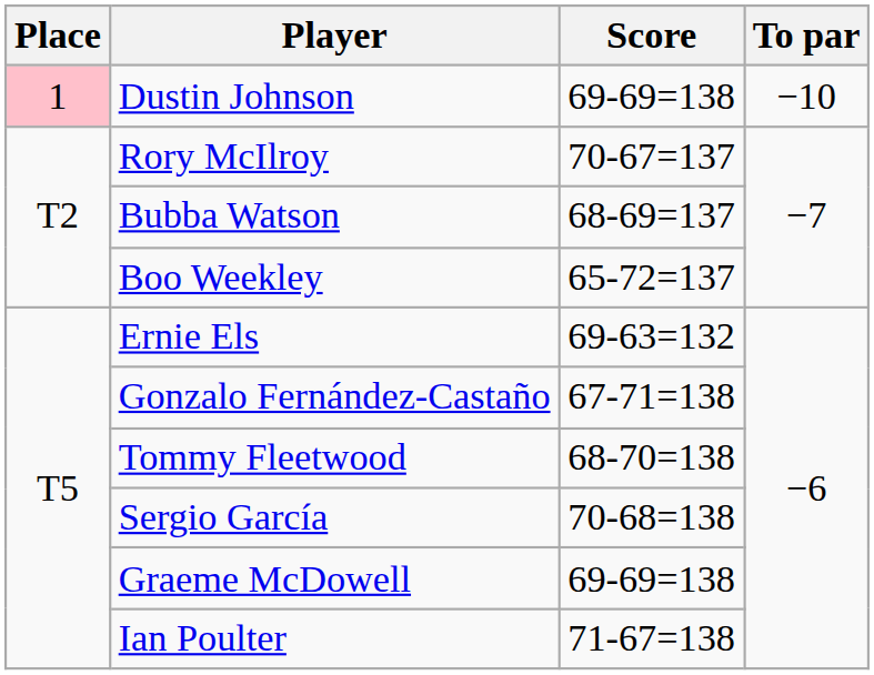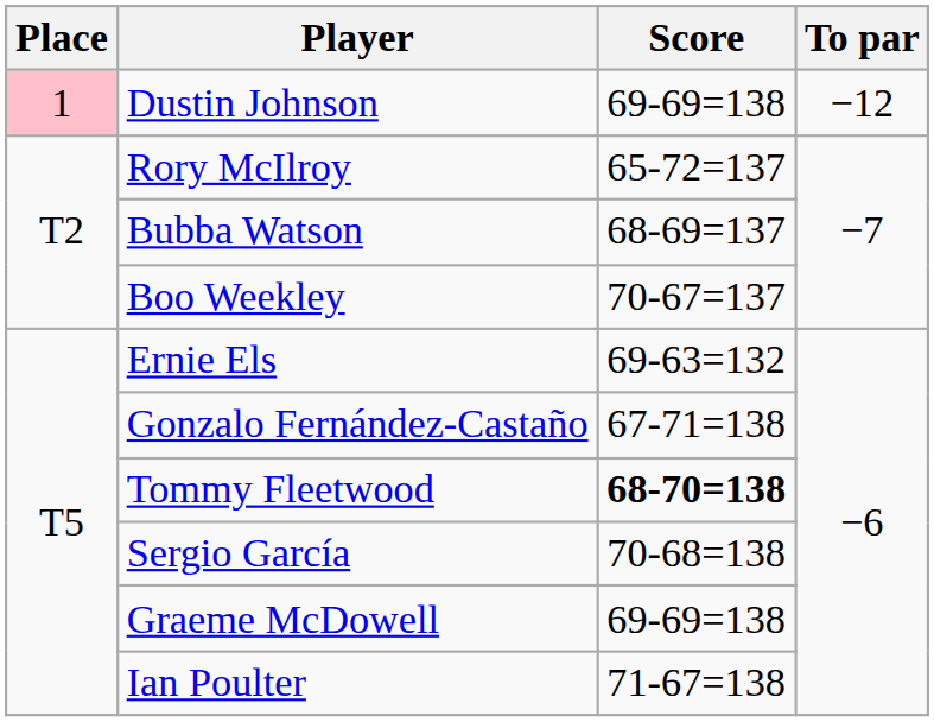Dustin Johnson | To par: −10 -> −12
Rory McIlroy | Score: 70-67=137 -> 65-72=137
Boo Weekley | Score: 65-72=137 -> 70-67=137
Tommy Fleetwood | Score: normal -> bold
